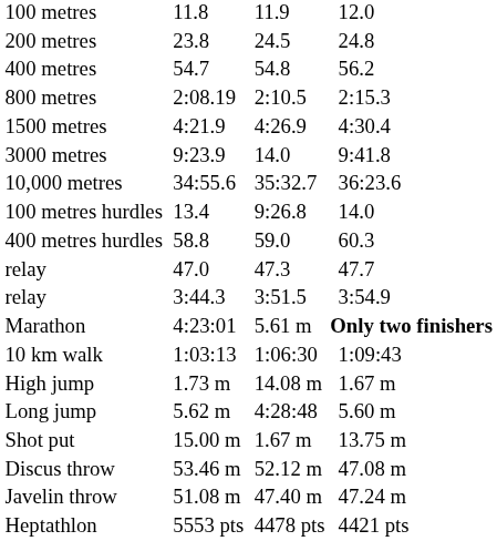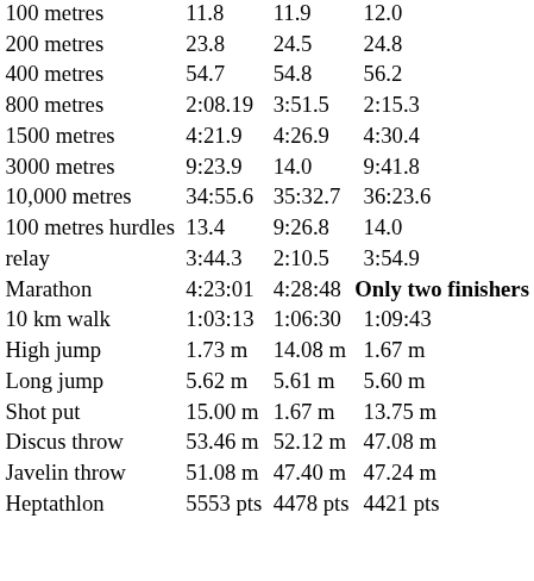800 metres | column 5: 2:10.5 -> 3:51.5
- row: 400 metres hurdles | 58.8 | 59.0 | 60.3
- row: relay | 47.0 | 47.3 | 47.7
relay / 3:44.3 | column 5: 3:51.5 -> 2:10.5
Marathon | column 5: 5.61 m -> 4:28:48
Long jump | column 5: 4:28:48 -> 5.61 m
